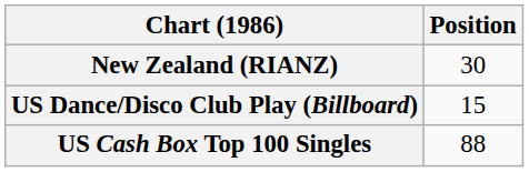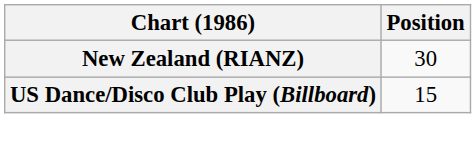- row: US Cash Box Top 100 Singles | 88
